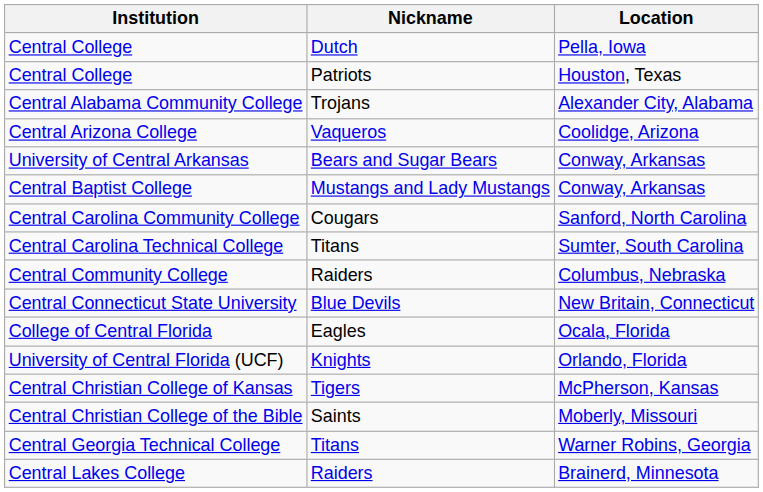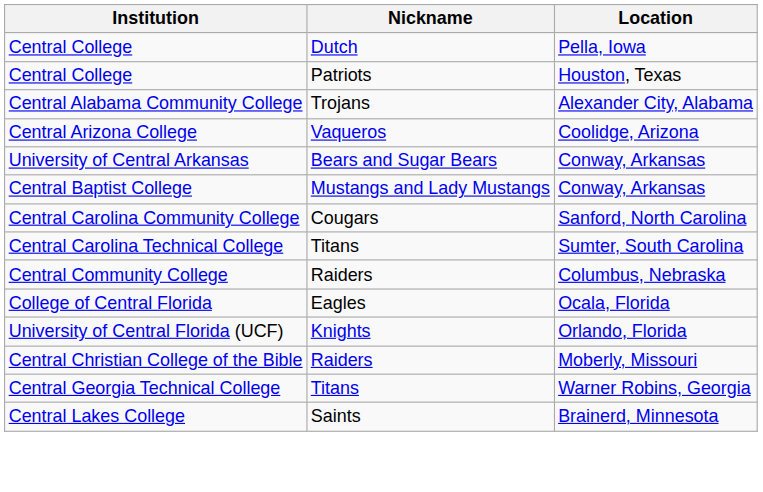- row: Central Connecticut State University | Blue Devils | New Britain, Connecticut
- row: Central Christian College of Kansas | Tigers | McPherson, Kansas
Central Christian College of the Bible | Nickname: Saints -> Raiders
Central Lakes College | Nickname: Raiders -> Saints
